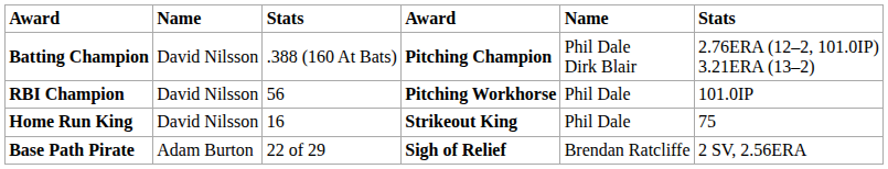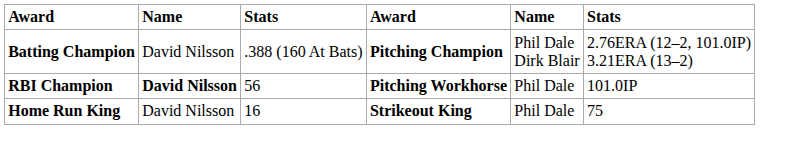RBI Champion | column 2: normal -> bold
- row: Base Path Pirate | Adam Burton | 22 of 29 | Sigh of Relief | Brendan Ratcliffe | 2 SV, 2.56ERA
